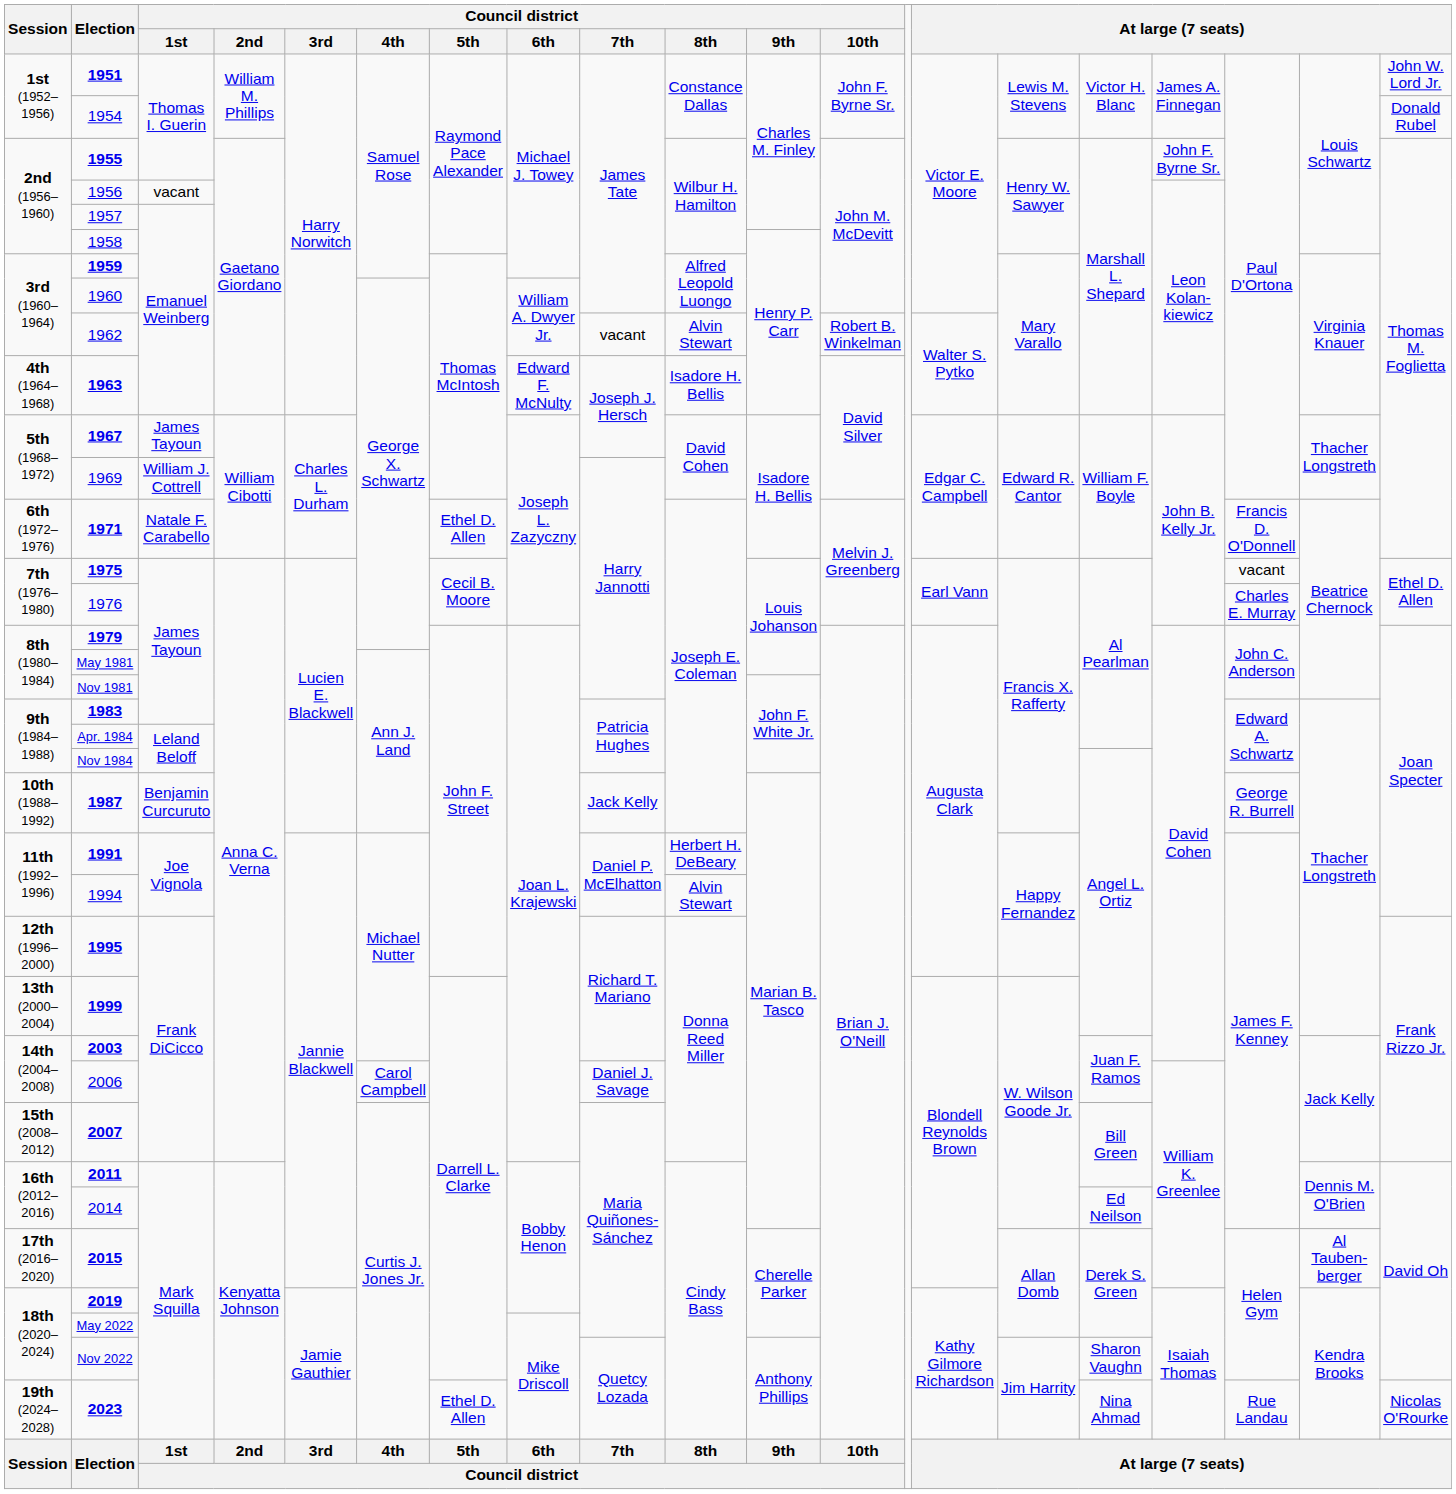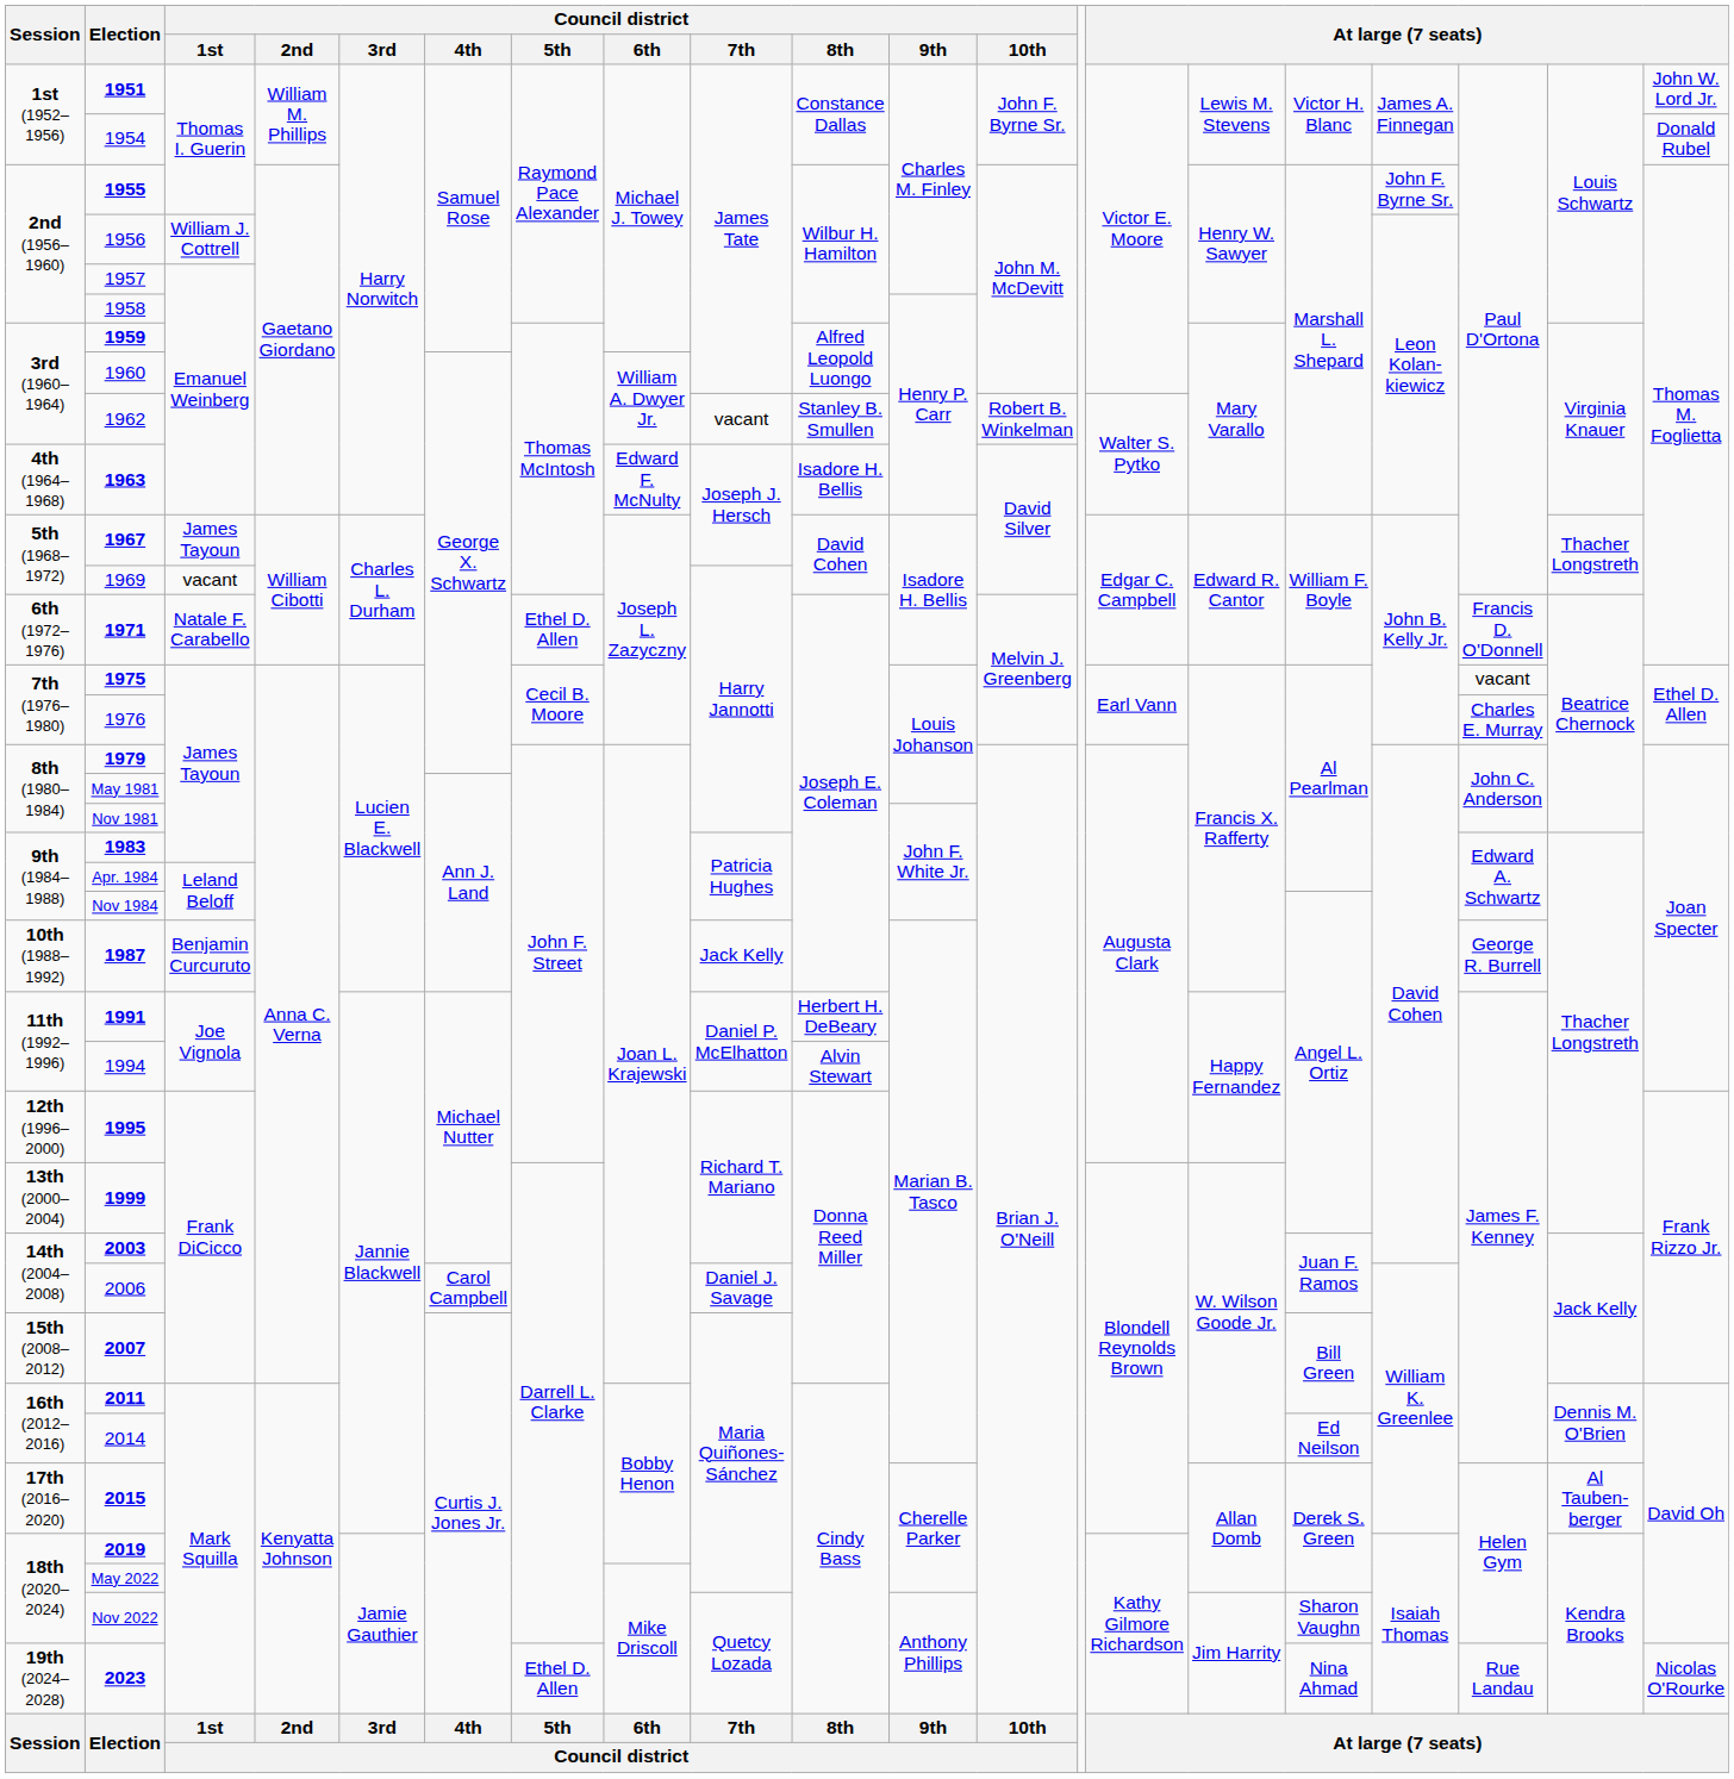1956 | Council district / 1st: vacant -> William J. Cottrell
1962 | Council district / 8th: Alvin Stewart -> Stanley B. Smullen
1969 | Council district / 1st: William J. Cottrell -> vacant
